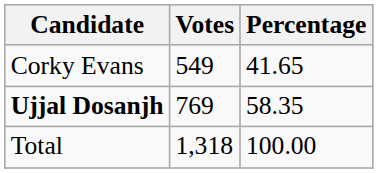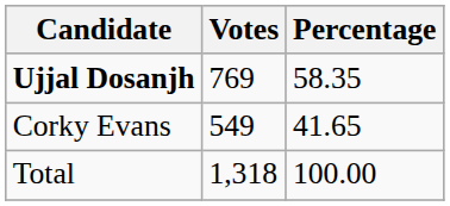rows swapped: Ujjal Dosanjh <-> Corky Evans
